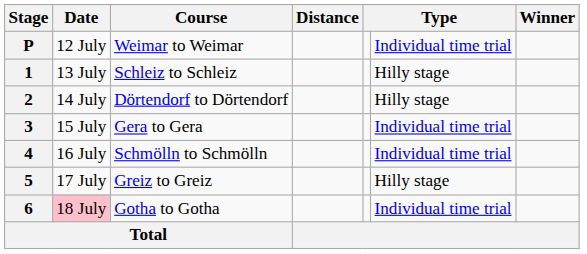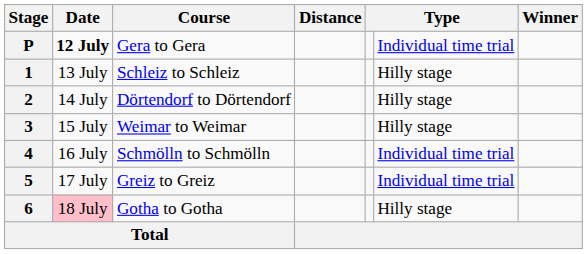P | Date: normal -> bold
P | Course: Weimar to Weimar -> Gera to Gera
3 | Course: Gera to Gera -> Weimar to Weimar
3 | column 6: Individual time trial -> Hilly stage
5 | column 6: Hilly stage -> Individual time trial
6 | column 6: Individual time trial -> Hilly stage
